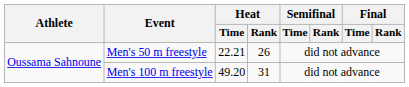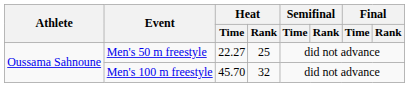Men's 50 m freestyle | Heat / Time: 22.21 -> 22.27
Men's 50 m freestyle | Heat / Rank: 26 -> 25
Men's 100 m freestyle | Heat / Time: 49.20 -> 45.70
Men's 100 m freestyle | Heat / Rank: 31 -> 32
